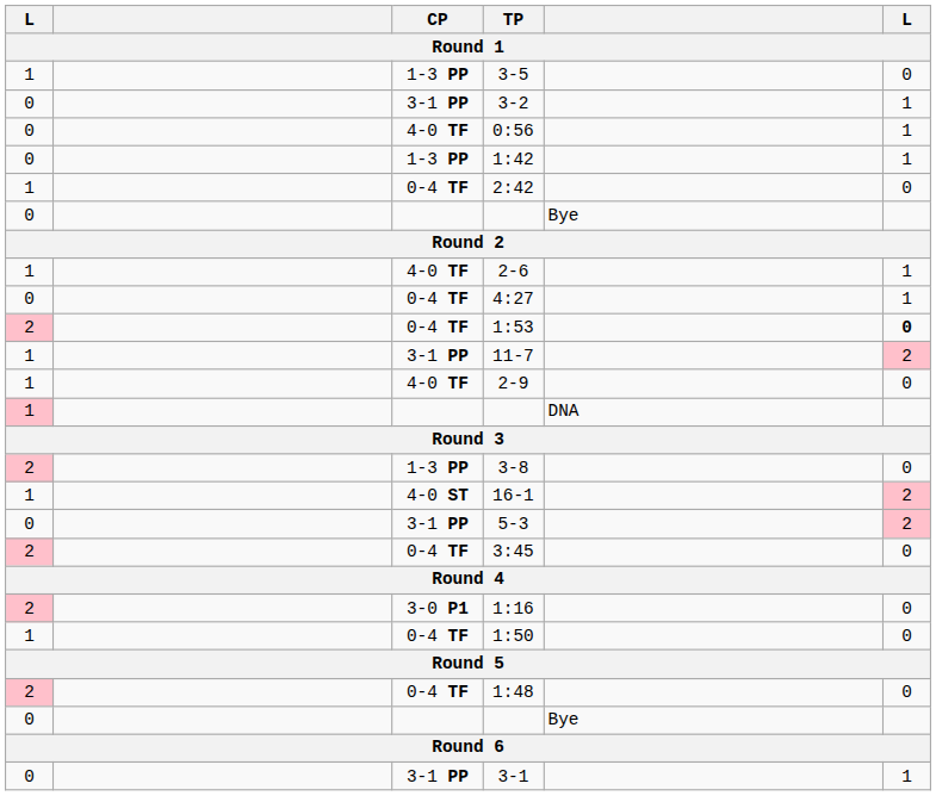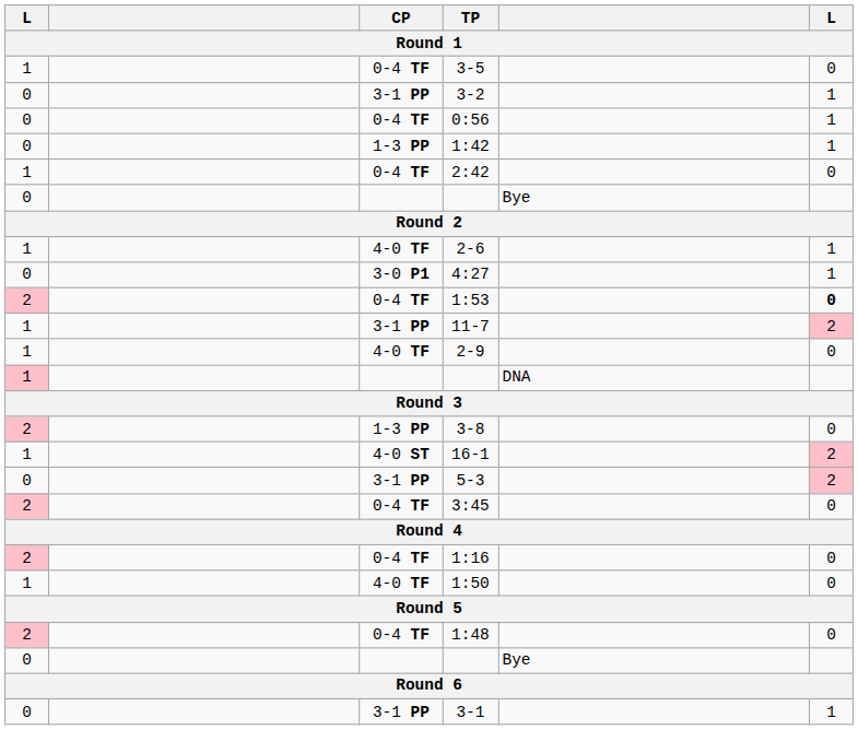3-5 | CP: 1-3 PP -> 0-4 TF
0:56 | CP: 4-0 TF -> 0-4 TF
4:27 | CP: 0-4 TF -> 3-0 P1
1:16 | CP: 3-0 P1 -> 0-4 TF
1:50 | CP: 0-4 TF -> 4-0 TF
